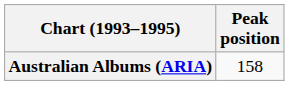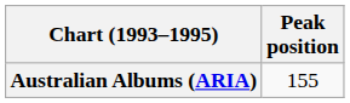Australian Albums (ARIA) | Peak position: 158 -> 155
